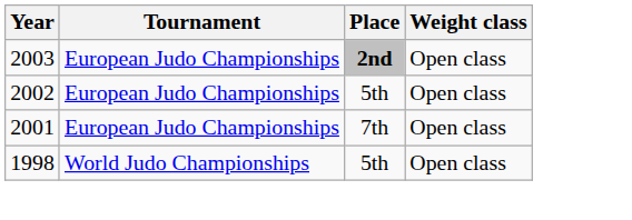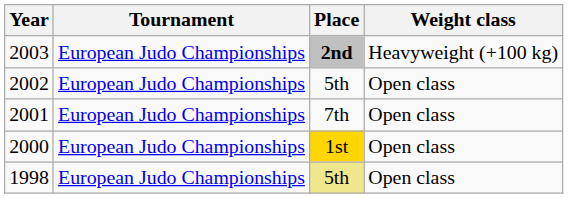2003 | Weight class: Open class -> Heavyweight (+100 kg)
+ row: 2000 | European Judo Championships | 1st | Open class
1998 | Tournament: World Judo Championships -> European Judo Championships
1998 | Place: no background -> khaki background
